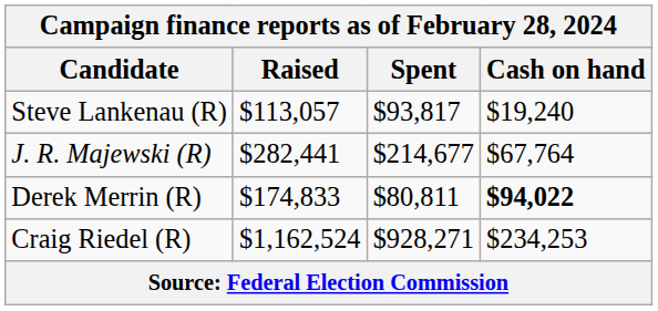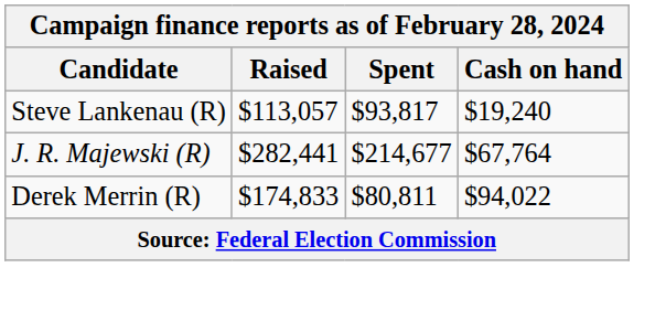Derek Merrin (R) | Cash on hand: bold -> normal
- row: Craig Riedel (R) | $1,162,524 | $928,271 | $234,253
